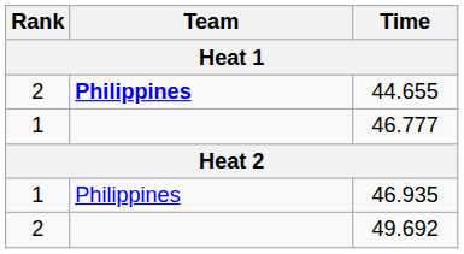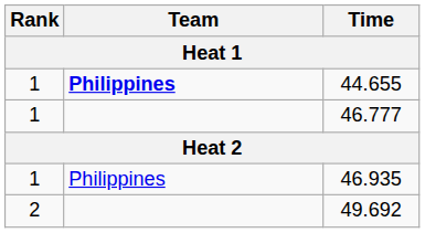44.655 | Rank: 2 -> 1
